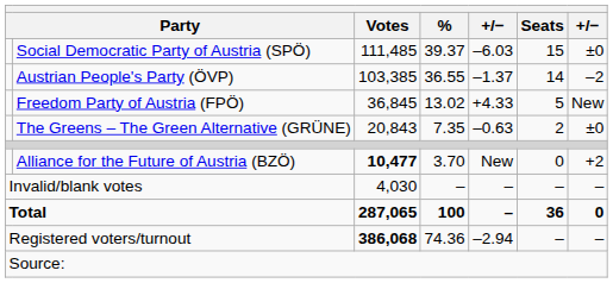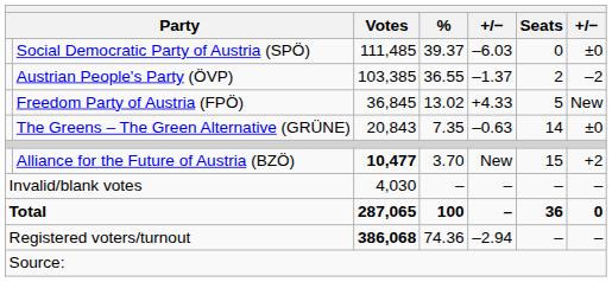Social Democratic Party of Austria (SPÖ) | Seats: 15 -> 0
Austrian People's Party (ÖVP) | Seats: 14 -> 2
The Greens – The Green Alternative (GRÜNE) | Seats: 2 -> 14
Alliance for the Future of Austria (BZÖ) | Seats: 0 -> 15
